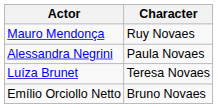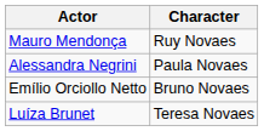rows swapped: Luíza Brunet <-> Emílio Orciollo Netto
